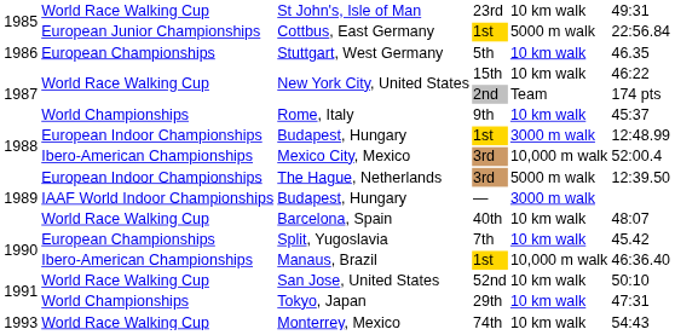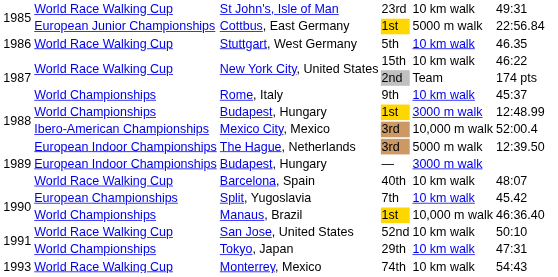Stuttgart, West Germany | column 2: European Championships -> World Race Walking Cup
Budapest, Hungary / 1st | column 2: European Indoor Championships -> World Championships
Budapest, Hungary / — | column 2: IAAF World Indoor Championships -> European Indoor Championships
Manaus, Brazil | column 2: Ibero-American Championships -> World Championships
